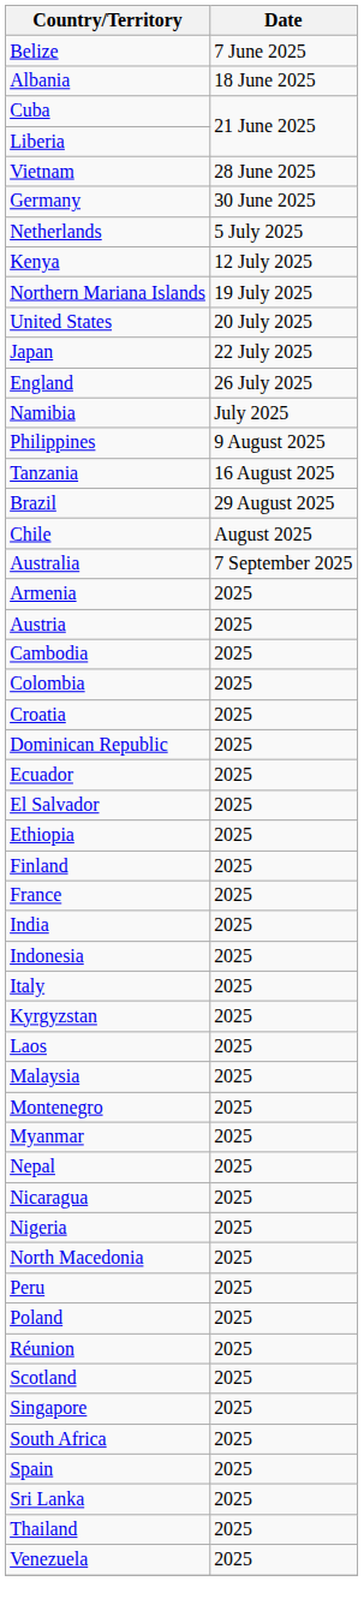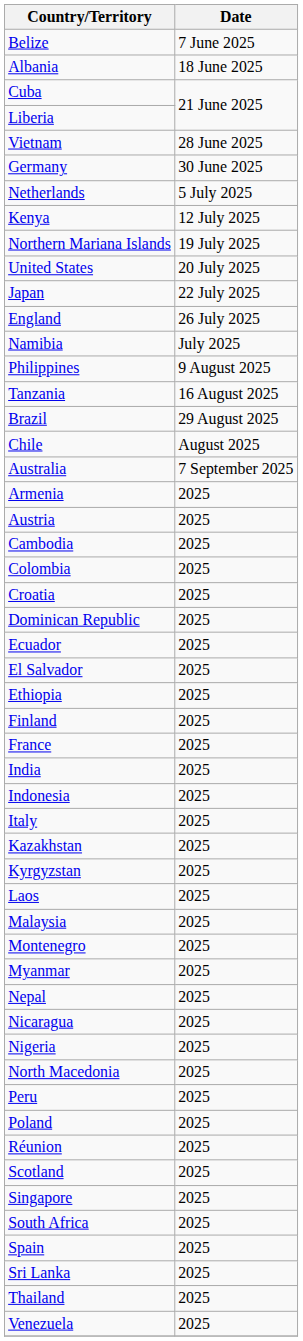+ row: Kazakhstan | 2025
